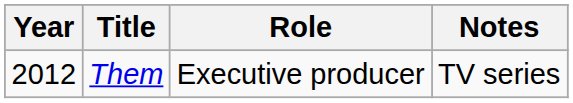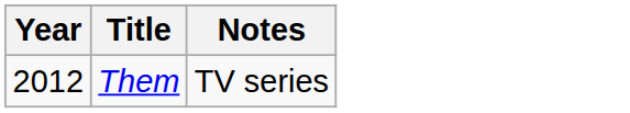- column: Role | Executive producer
